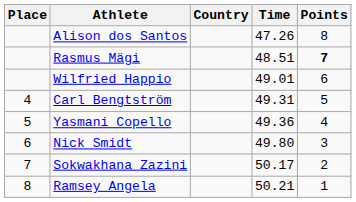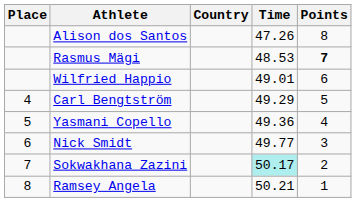Rasmus Mägi | Time: 48.51 -> 48.53
Carl Bengtström | Time: 49.31 -> 49.29
Nick Smidt | Time: 49.80 -> 49.77
Sokwakhana Zazini | Time: no background -> paleturquoise background
